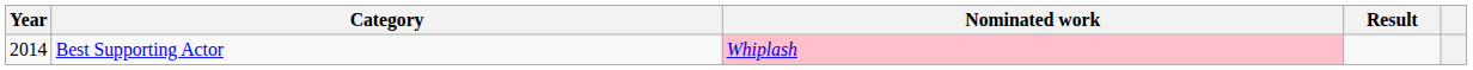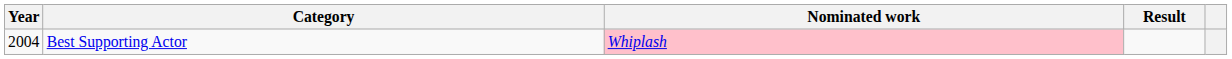Best Supporting Actor | Year: 2014 -> 2004
